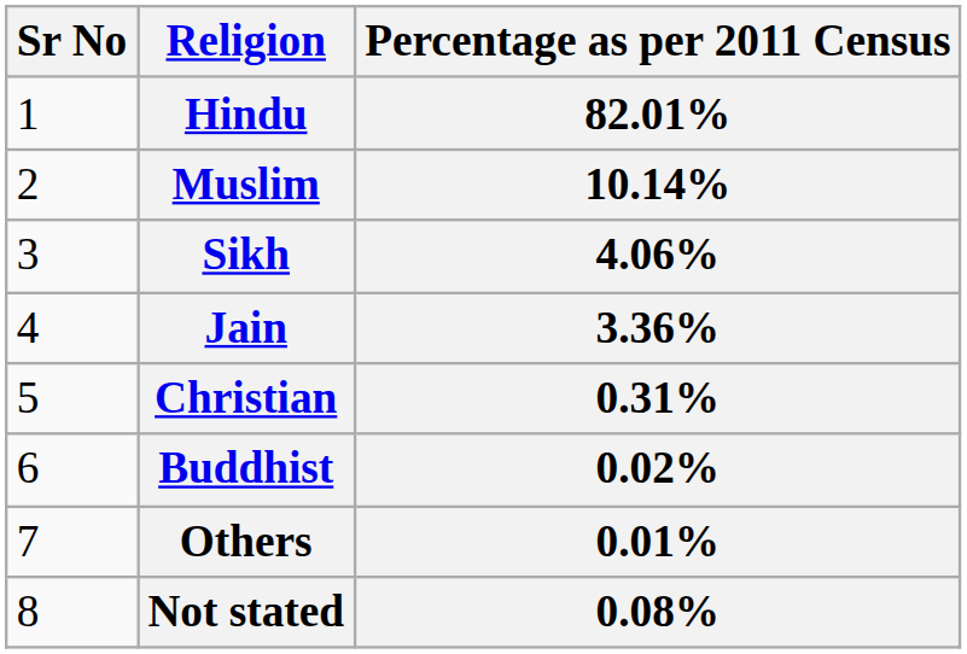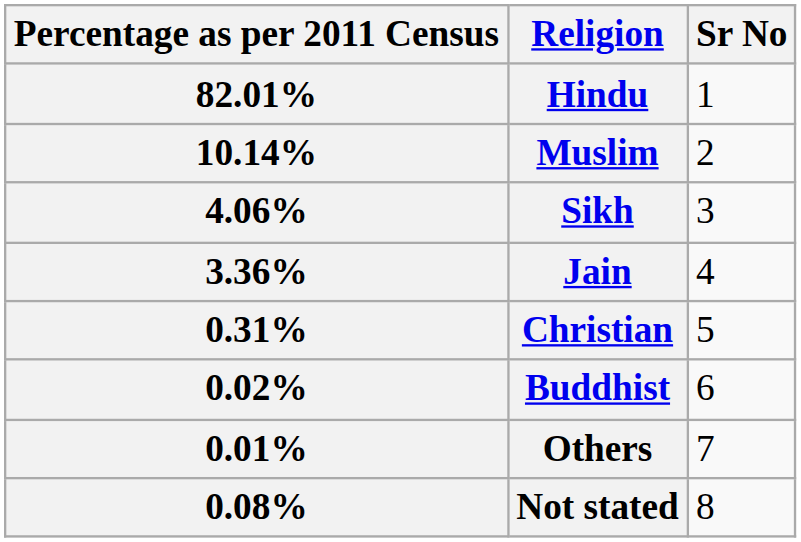columns swapped: Sr No <-> Percentage as per 2011 Census
